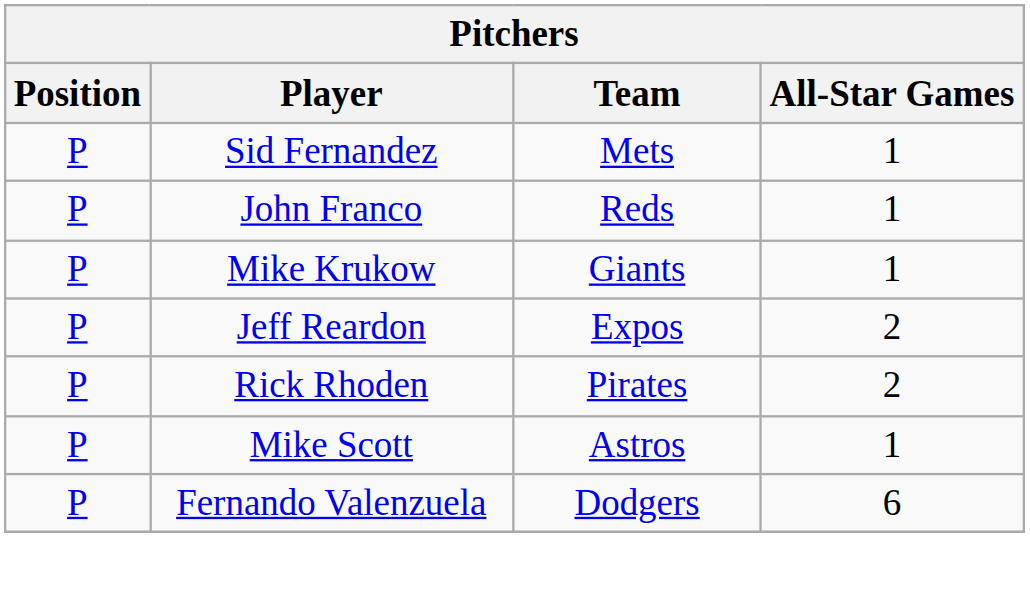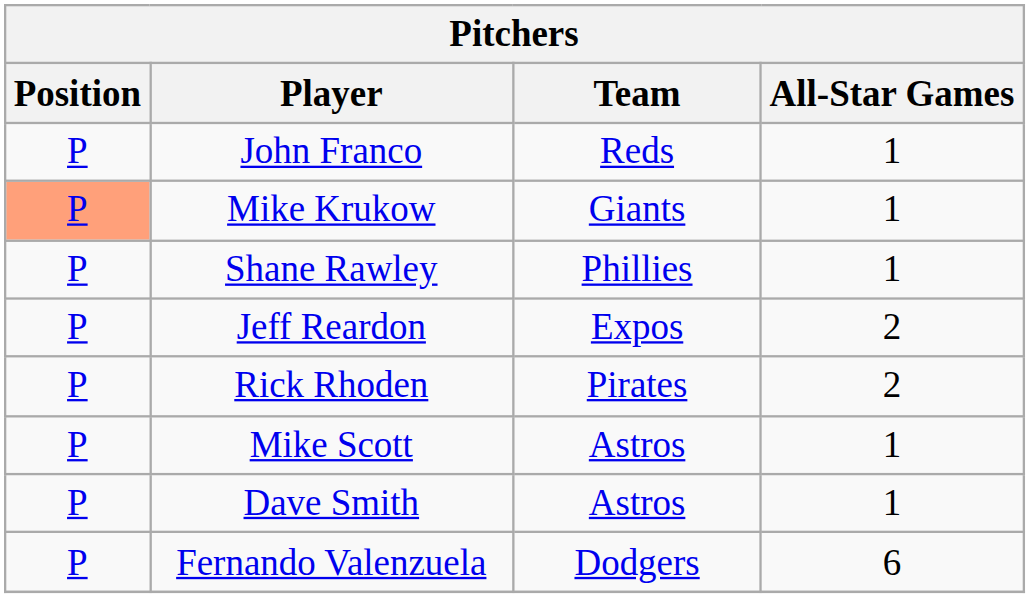- row: P | Sid Fernandez | Mets | 1
Mike Krukow | Position: no background -> lightsalmon background
+ row: P | Shane Rawley | Phillies | 1
+ row: P | Dave Smith | Astros | 1
